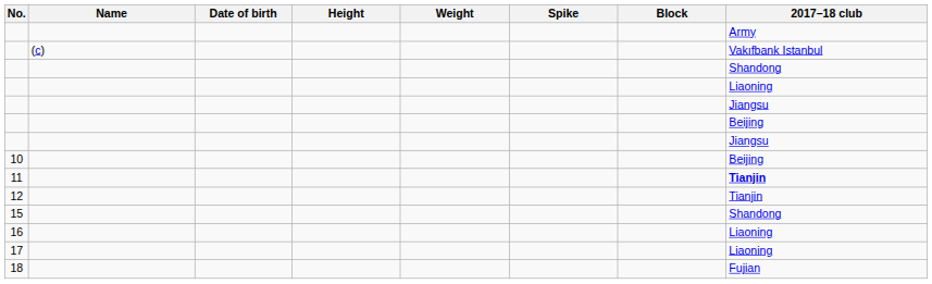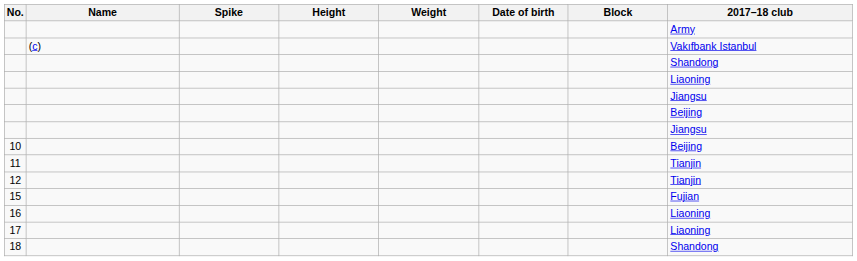columns swapped: Date of birth <-> Spike
11 | 2017–18 club: bold -> normal
15 | 2017–18 club: Shandong -> Fujian
18 | 2017–18 club: Fujian -> Shandong
